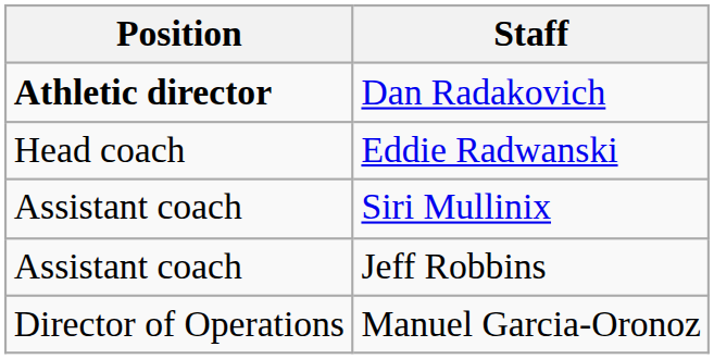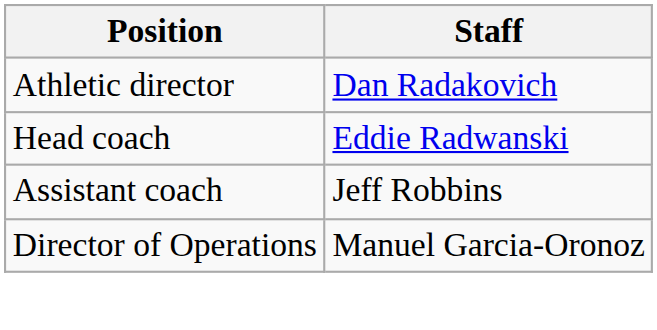Dan Radakovich | Position: bold -> normal
- row: Assistant coach | Siri Mullinix
